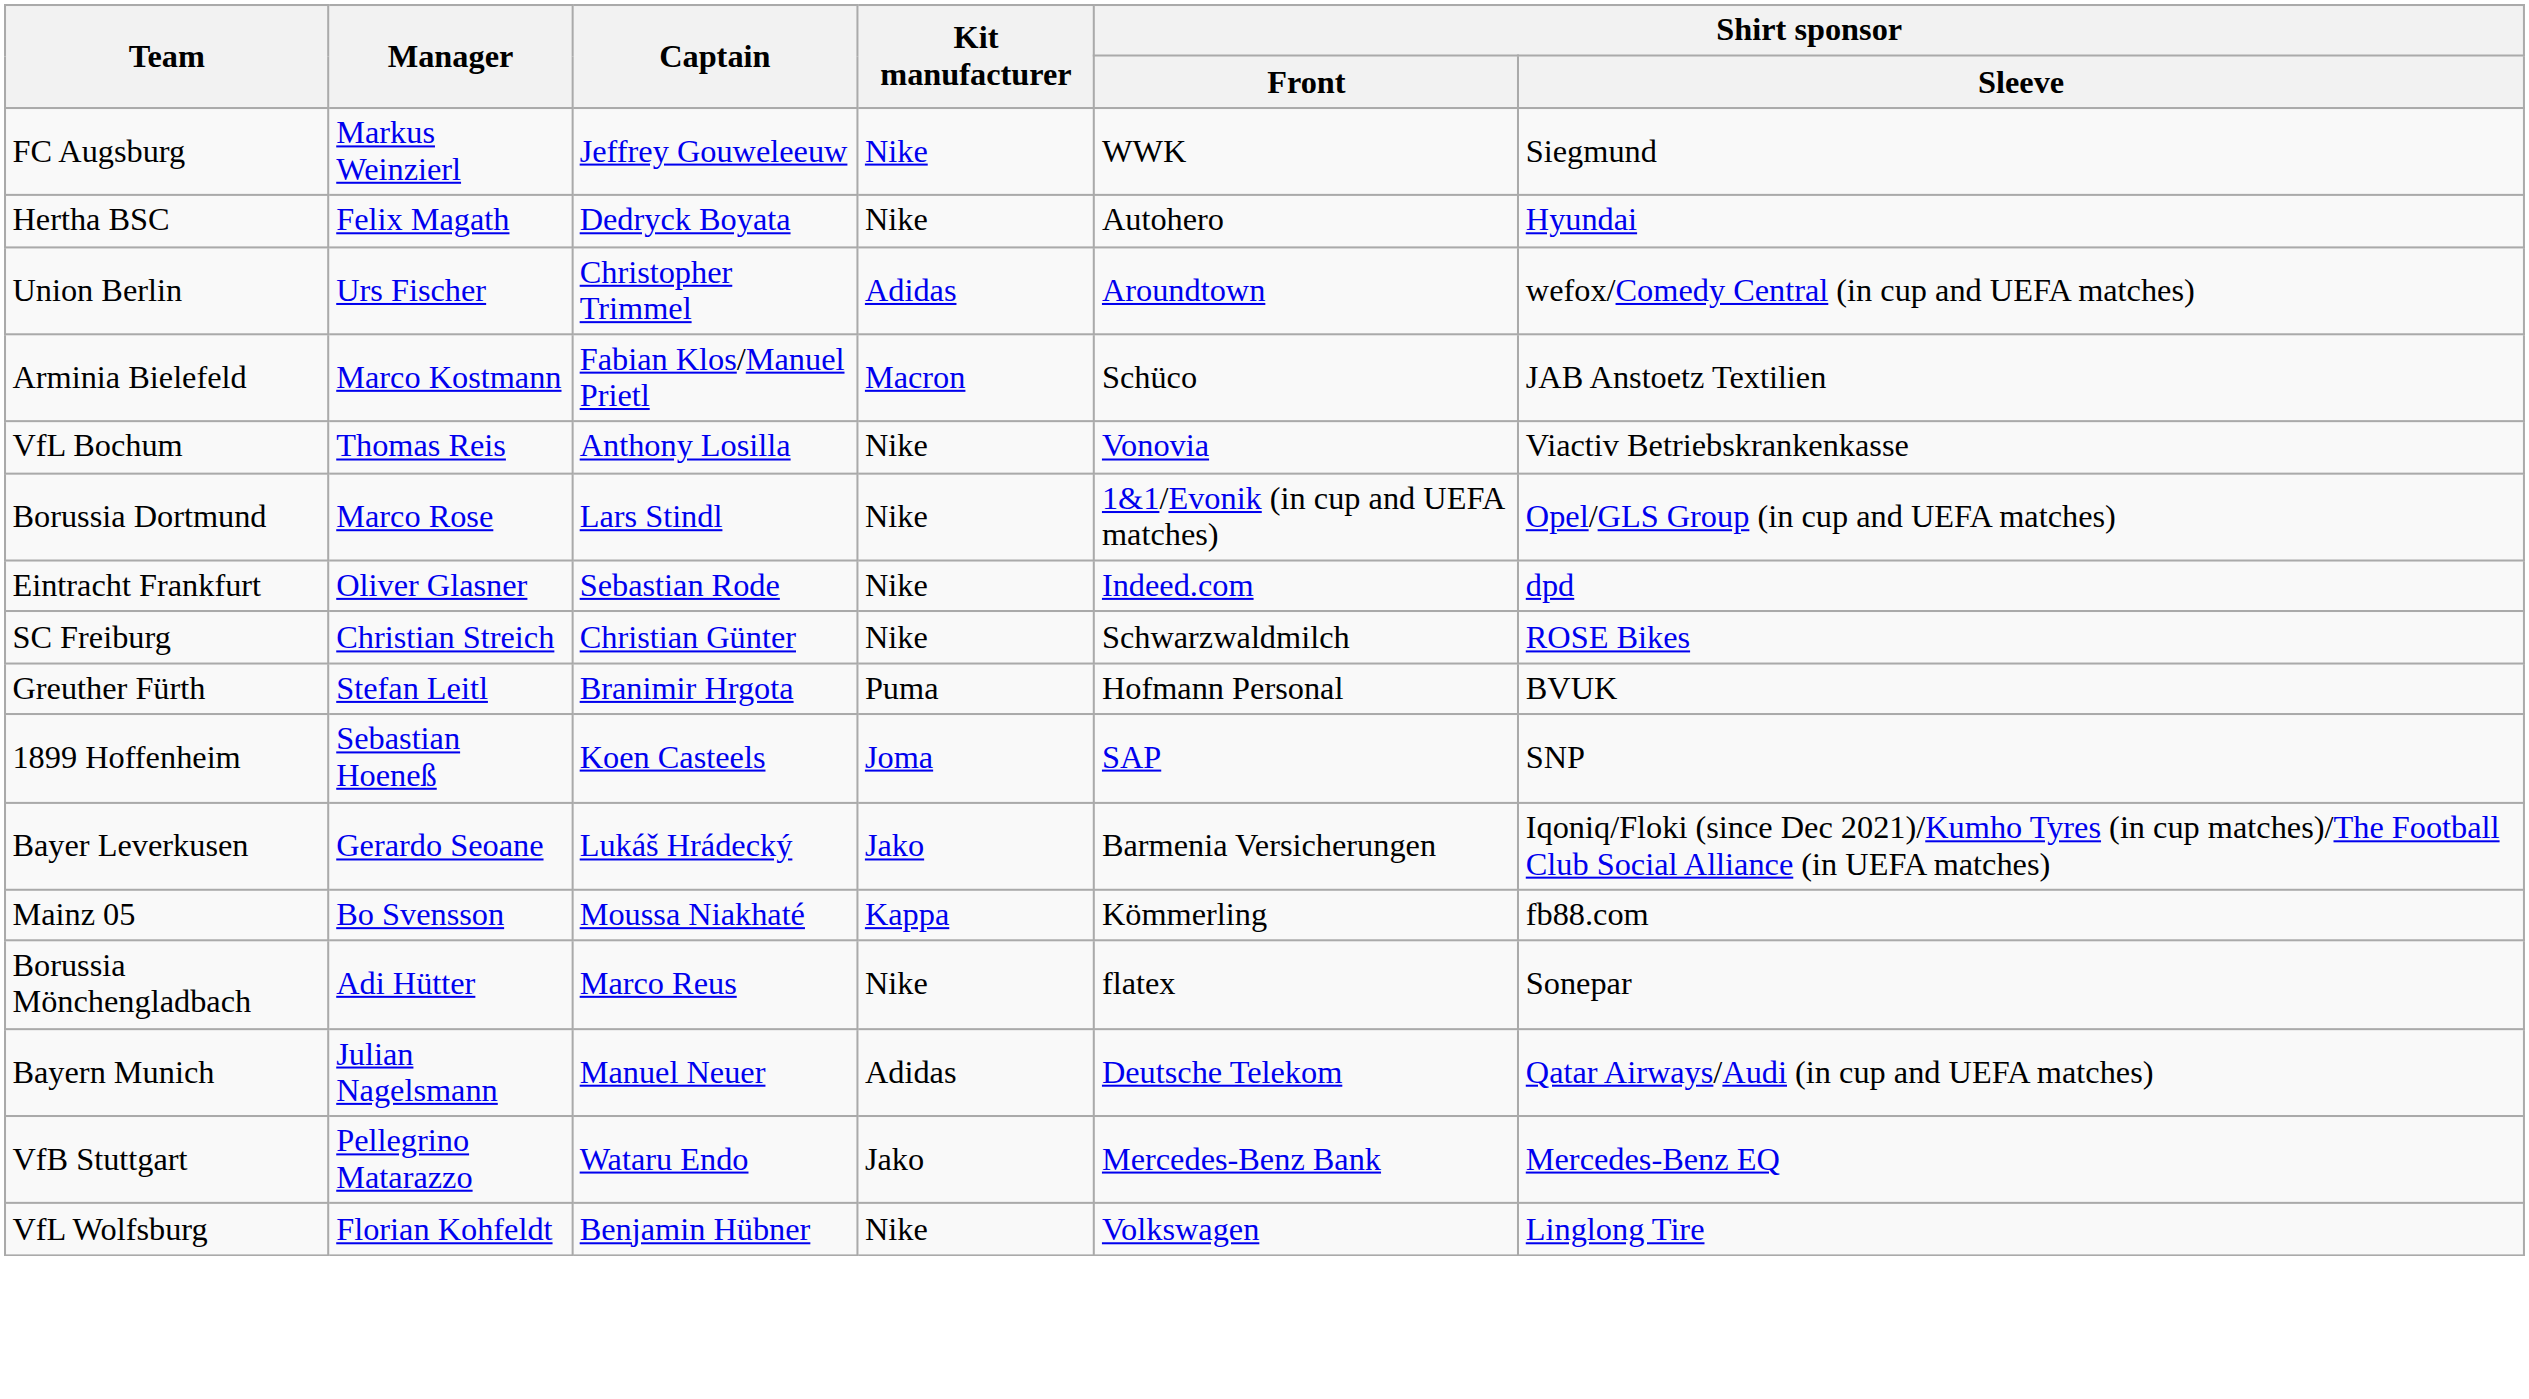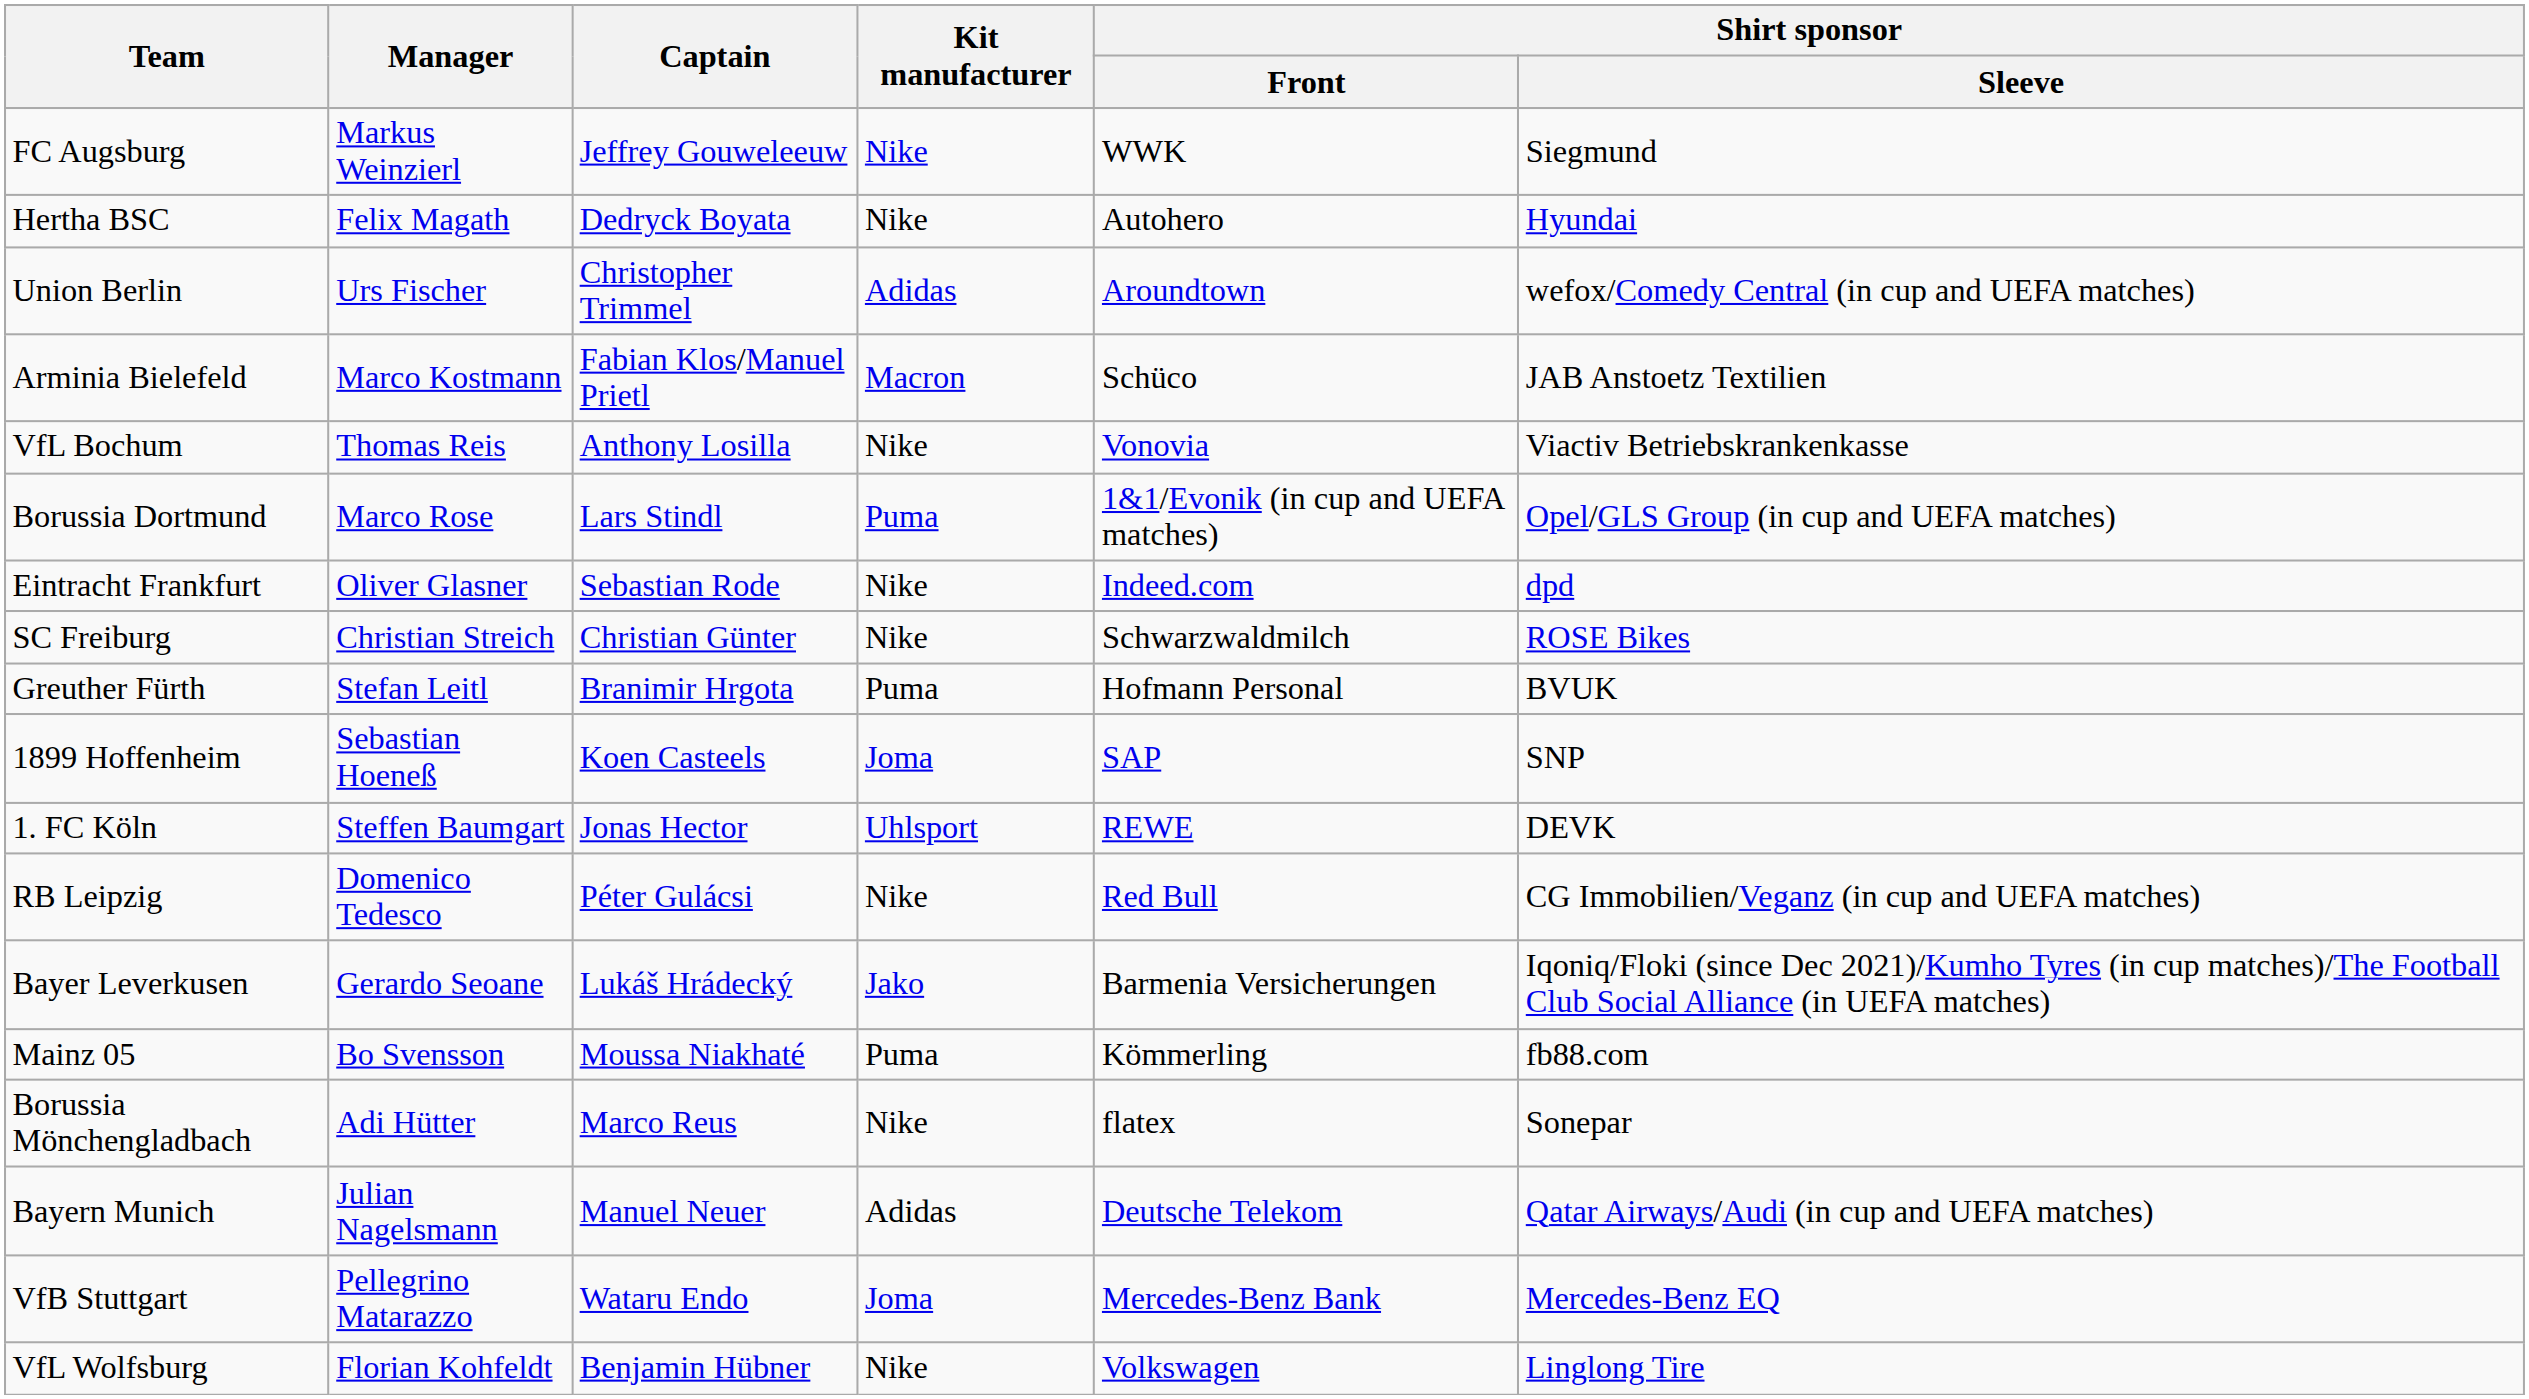Borussia Dortmund | Kit manufacturer: Nike -> Puma
+ row: 1. FC Köln | Steffen Baumgart | Jonas Hector | Uhlsport | REWE | DEVK
+ row: RB Leipzig | Domenico Tedesco | Péter Gulácsi | Nike | Red Bull | CG Immobilien/Veganz (in cup and UEFA matches)
Mainz 05 | Kit manufacturer: Kappa -> Puma
VfB Stuttgart | Kit manufacturer: Jako -> Joma
